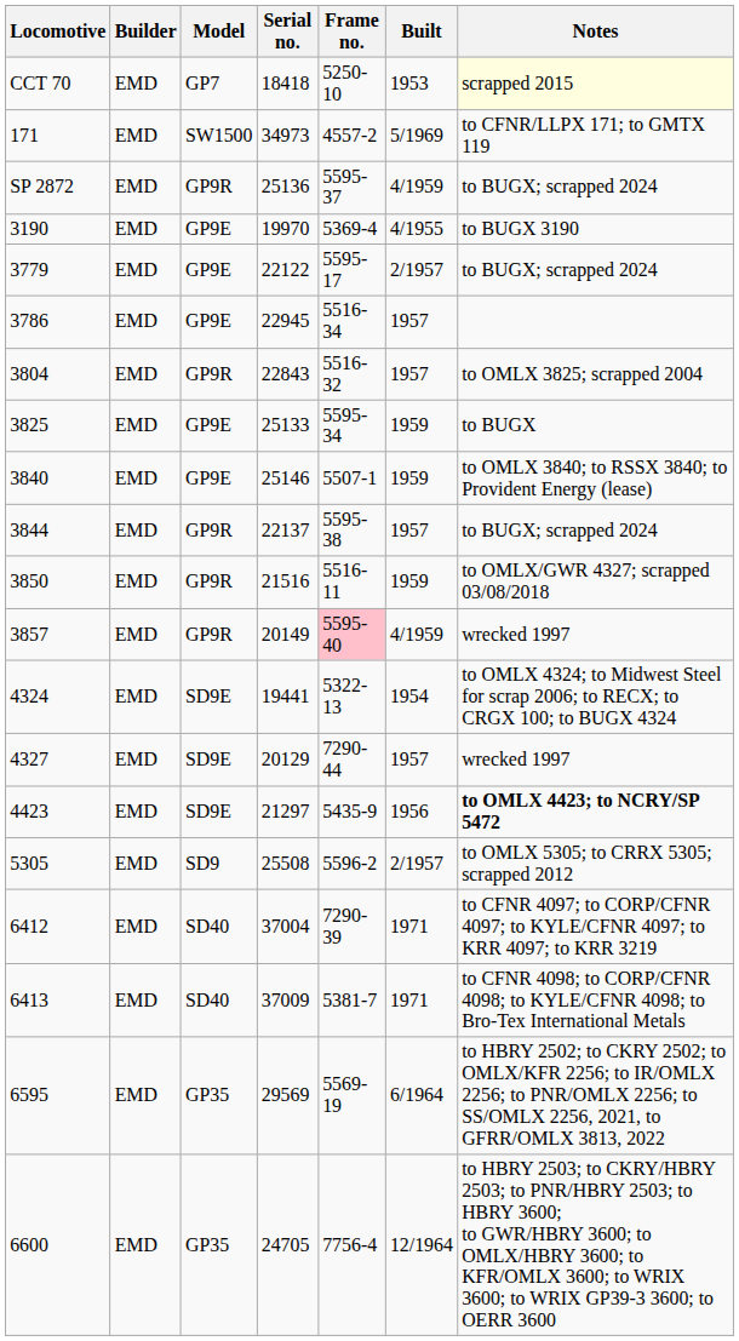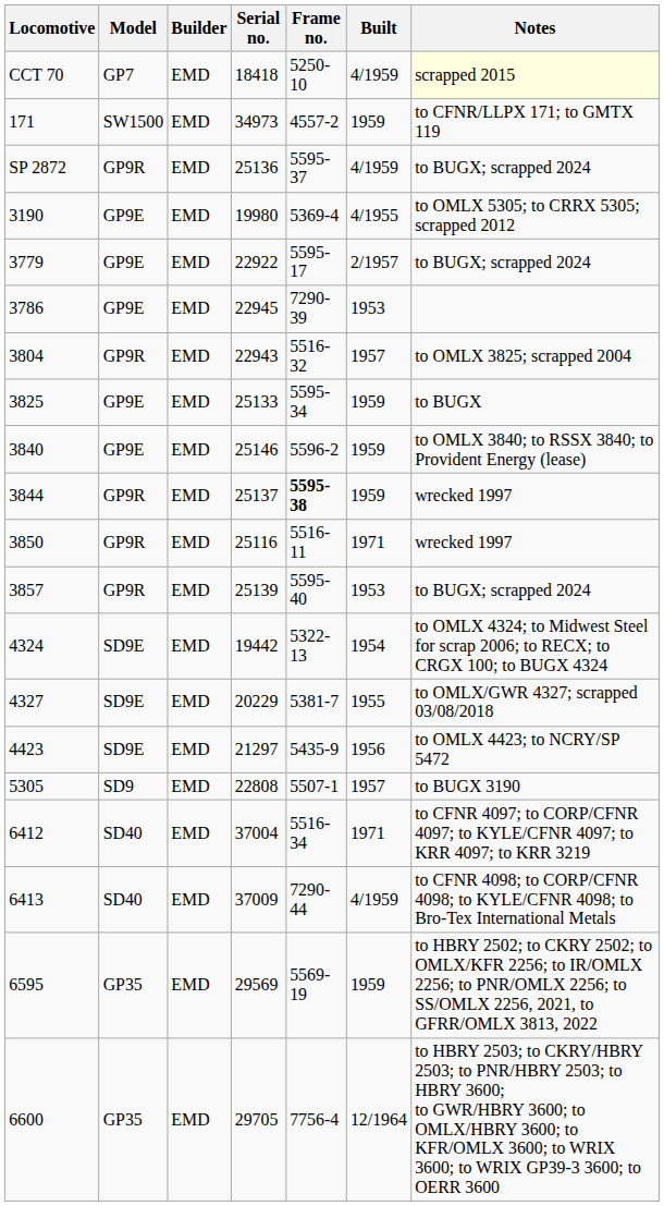columns swapped: Builder <-> Model
CCT 70 | Built: 1953 -> 4/1959
171 | Built: 5/1969 -> 1959
3190 | Serial no.: 19970 -> 19980
3190 | Notes: to BUGX 3190 -> to OMLX 5305; to CRRX 5305; scrapped 2012
3779 | Serial no.: 22122 -> 22922
3786 | Frame no.: 5516-34 -> 7290-39
3786 | Built: 1957 -> 1953
3804 | Serial no.: 22843 -> 22943
3840 | Frame no.: 5507-1 -> 5596-2
3844 | Serial no.: 22137 -> 25137
3844 | Frame no.: normal -> bold
3844 | Built: 1957 -> 1959
3844 | Notes: to BUGX; scrapped 2024 -> wrecked 1997
3850 | Serial no.: 21516 -> 25116
3850 | Built: 1959 -> 1971
3850 | Notes: to OMLX/GWR 4327; scrapped 03/08/2018 -> wrecked 1997
3857 | Serial no.: 20149 -> 25139
3857 | Frame no.: pink background -> no background
3857 | Built: 4/1959 -> 1953
3857 | Notes: wrecked 1997 -> to BUGX; scrapped 2024
4324 | Serial no.: 19441 -> 19442
4327 | Serial no.: 20129 -> 20229
4327 | Frame no.: 7290-44 -> 5381-7
4327 | Built: 1957 -> 1955
4327 | Notes: wrecked 1997 -> to OMLX/GWR 4327; scrapped 03/08/2018
4423 | Notes: bold -> normal
5305 | Serial no.: 25508 -> 22808
5305 | Frame no.: 5596-2 -> 5507-1
5305 | Built: 2/1957 -> 1957
5305 | Notes: to OMLX 5305; to CRRX 5305; scrapped 2012 -> to BUGX 3190
6412 | Frame no.: 7290-39 -> 5516-34
6413 | Frame no.: 5381-7 -> 7290-44
6413 | Built: 1971 -> 4/1959
6595 | Built: 6/1964 -> 1959
6600 | Serial no.: 24705 -> 29705
